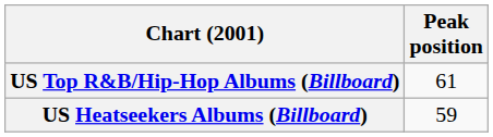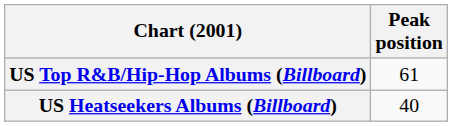US Heatseekers Albums (Billboard) | Peak position: 59 -> 40
